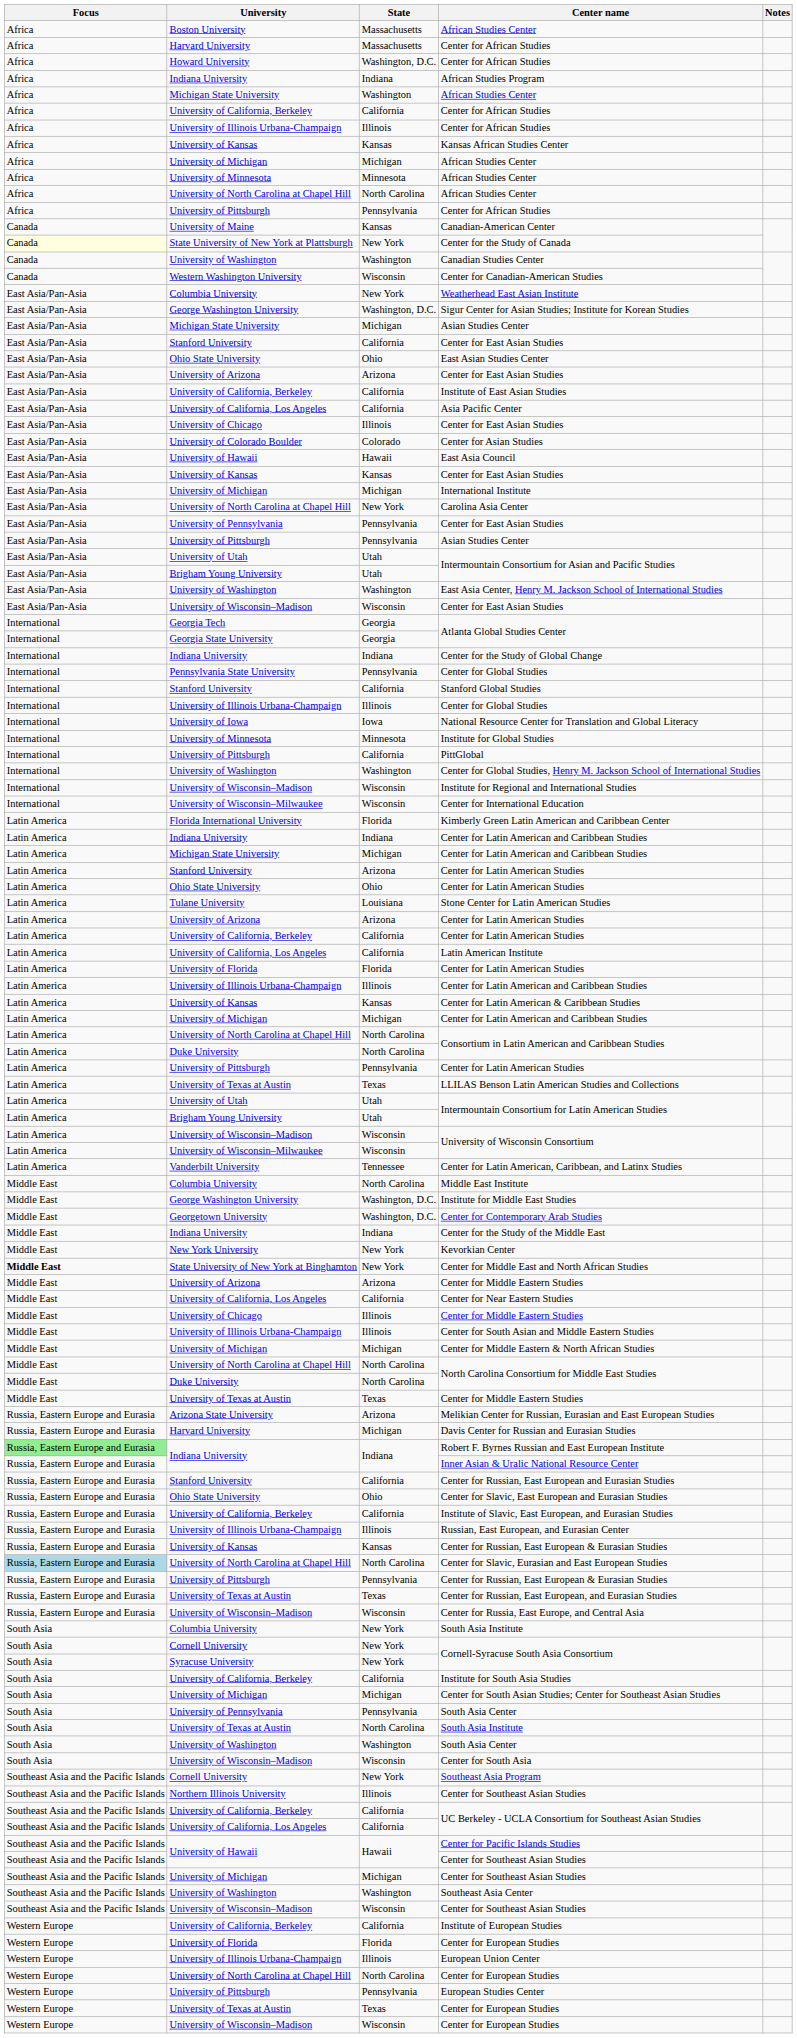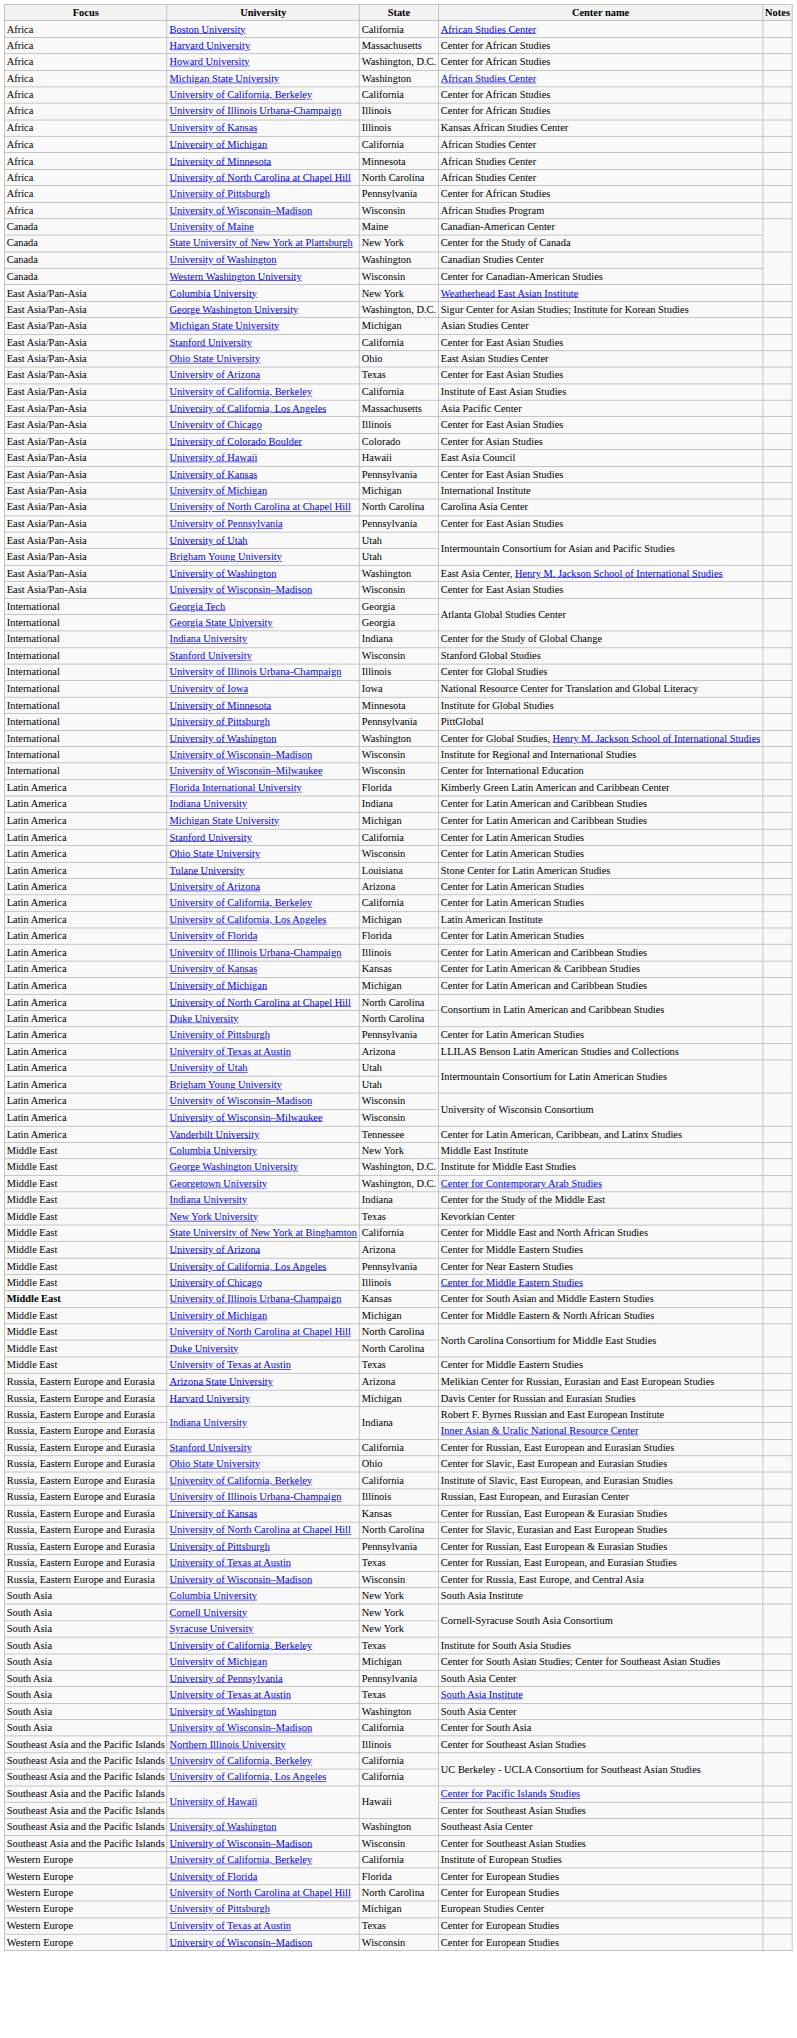Boston University / African Studies Center | State: Massachusetts -> California
- row: Africa | Indiana University | Indiana | African Studies Program
Kansas African Studies Center | State: Kansas -> Illinois
University of Michigan / African Studies Center | State: Michigan -> California
+ row: Africa | University of Wisconsin–Madison | Wisconsin | African Studies Program
Canadian-American Center | State: Kansas -> Maine
Center for the Study of Canada | Focus: lightyellow background -> no background
University of Arizona / Center for East Asian Studies | State: Arizona -> Texas
Asia Pacific Center | State: California -> Massachusetts
University of Kansas / Center for East Asian Studies | State: Kansas -> Pennsylvania
Carolina Asia Center | State: New York -> North Carolina
- row: East Asia/Pan-Asia | University of Pittsburgh | Pennsylvania | Asian Studies Center
- row: International | Pennsylvania State University | Pennsylvania | Center for Global Studies
Stanford Global Studies | State: California -> Wisconsin
PittGlobal | State: California -> Pennsylvania
Stanford University / Center for Latin American Studies | State: Arizona -> California
Ohio State University / Center for Latin American Studies | State: Ohio -> Wisconsin
Latin American Institute | State: California -> Michigan
LLILAS Benson Latin American Studies and Collections | State: Texas -> Arizona
Middle East Institute | State: North Carolina -> New York
Kevorkian Center | State: New York -> Texas
Center for Middle East and North African Studies | Focus: bold -> normal
Center for Middle East and North African Studies | State: New York -> California
Center for Near Eastern Studies | State: California -> Pennsylvania
Center for South Asian and Middle Eastern Studies | Focus: normal -> bold
Center for South Asian and Middle Eastern Studies | State: Illinois -> Kansas
Robert F. Byrnes Russian and East European Institute | Focus: lightgreen background -> no background
Center for Slavic, Eurasian and East European Studies | Focus: lightblue background -> no background
Institute for South Asia Studies | State: California -> Texas
University of Texas at Austin / South Asia Institute | State: North Carolina -> Texas
Center for South Asia | State: Wisconsin -> California
- row: Southeast Asia and the Pacific Islands | Cornell University | New York | Southeast Asia Program
- row: Southeast Asia and the Pacific Islands | University of Michigan | Michigan | Center for Southeast Asian Studies
- row: Western Europe | University of Illinois Urbana-Champaign | Illinois | European Union Center
European Studies Center | State: Pennsylvania -> Michigan
